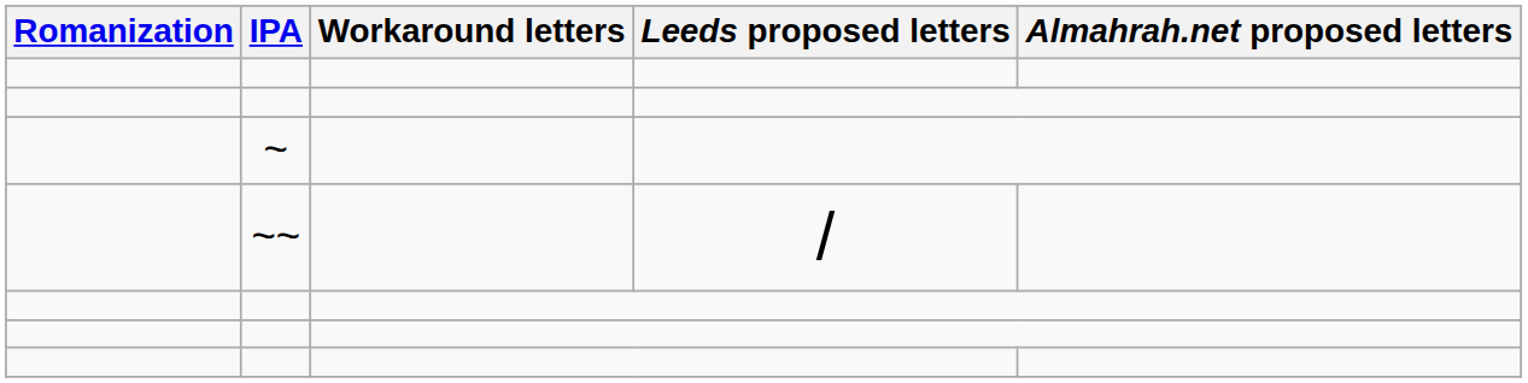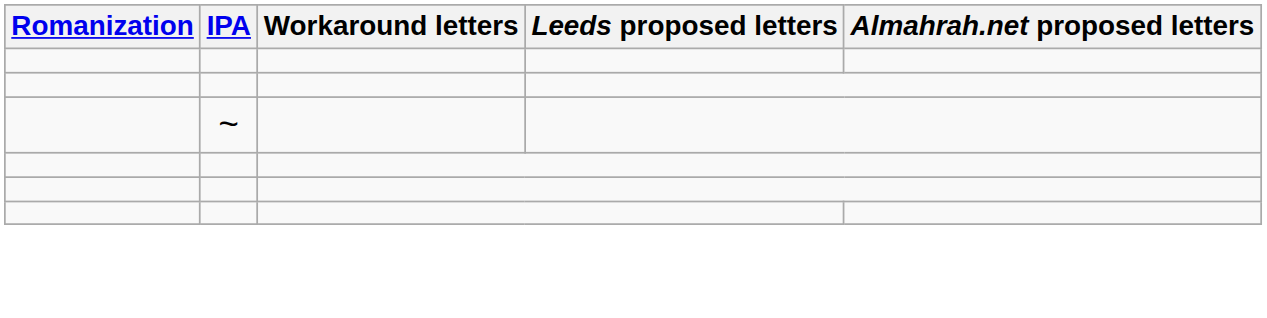- row: ~~ | /
